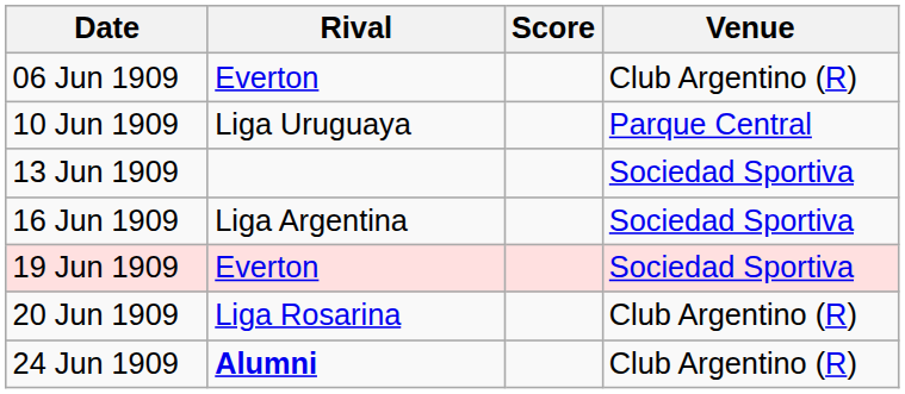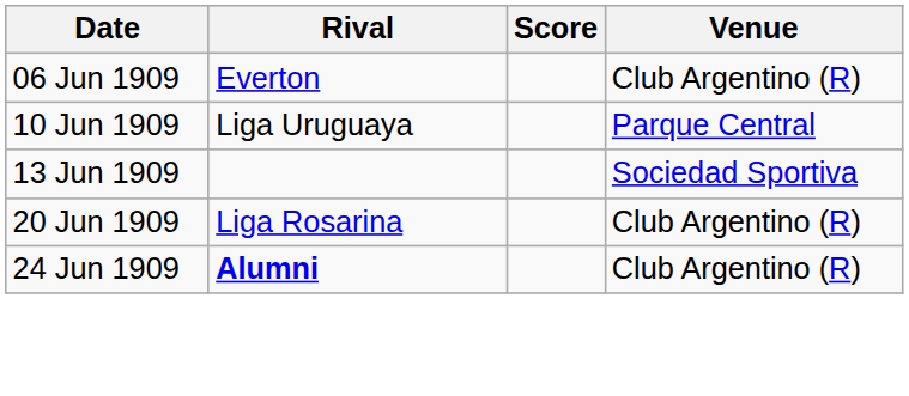- row: 16 Jun 1909 | Liga Argentina | Sociedad Sportiva
- row: 19 Jun 1909 | Everton | Sociedad Sportiva
